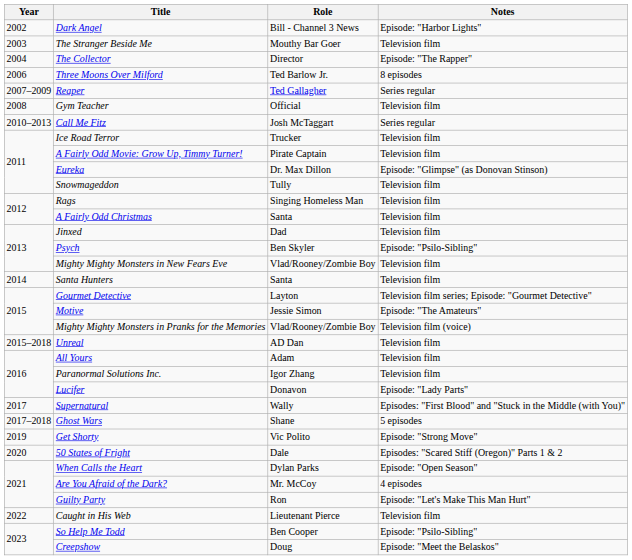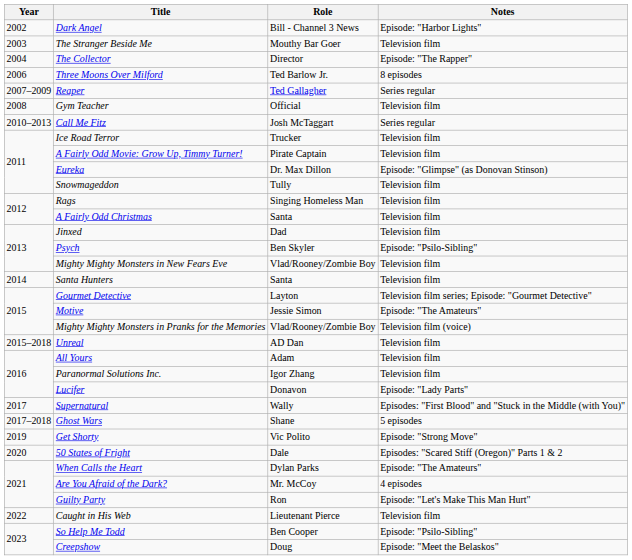When Calls the Heart | Notes: Episode: "Open Season" -> Episode: "The Amateurs"
